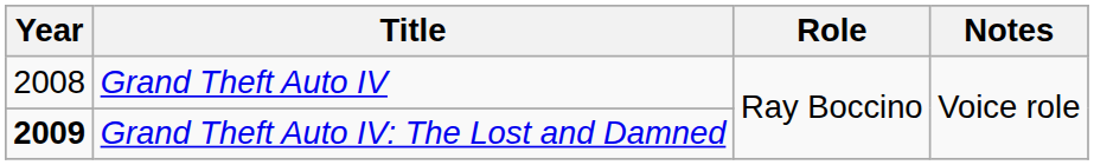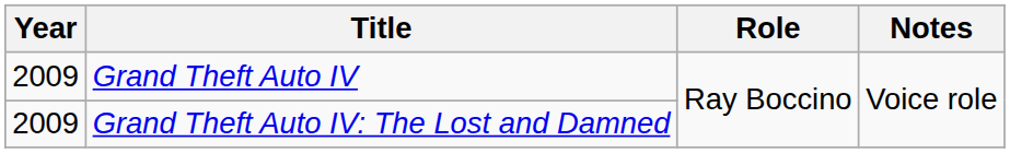Grand Theft Auto IV | Year: 2008 -> 2009
Grand Theft Auto IV: The Lost and Damned | Year: bold -> normal
